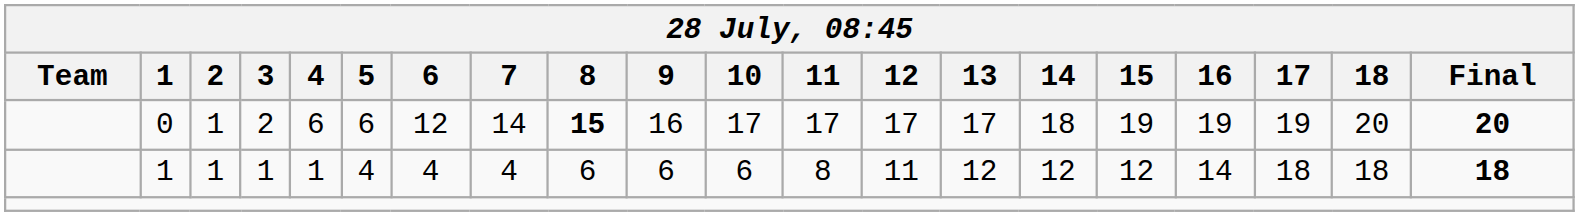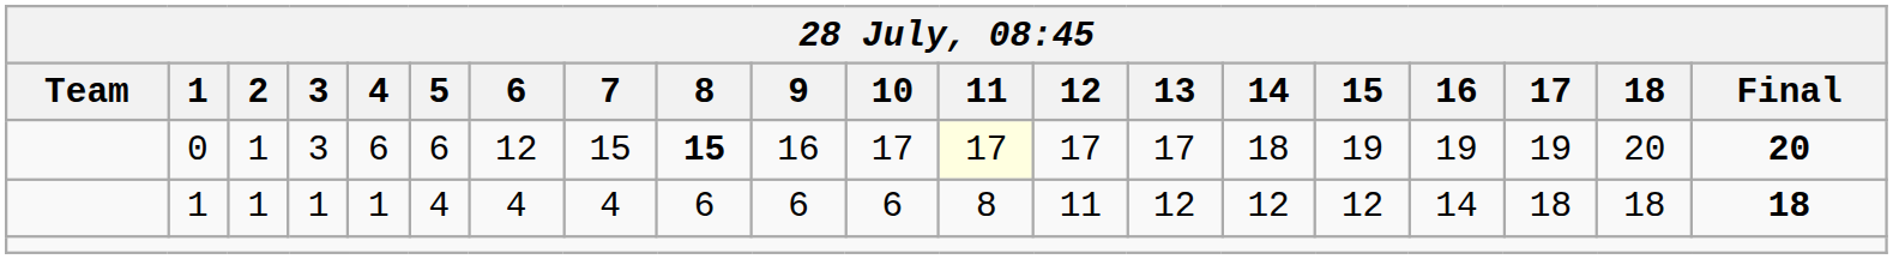0 | 3: 2 -> 3
0 | 7: 14 -> 15
0 | 11: no background -> lightyellow background
